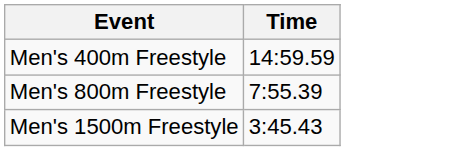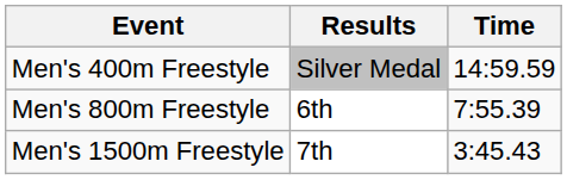+ column: Results | Silver Medal | 6th | 7th
